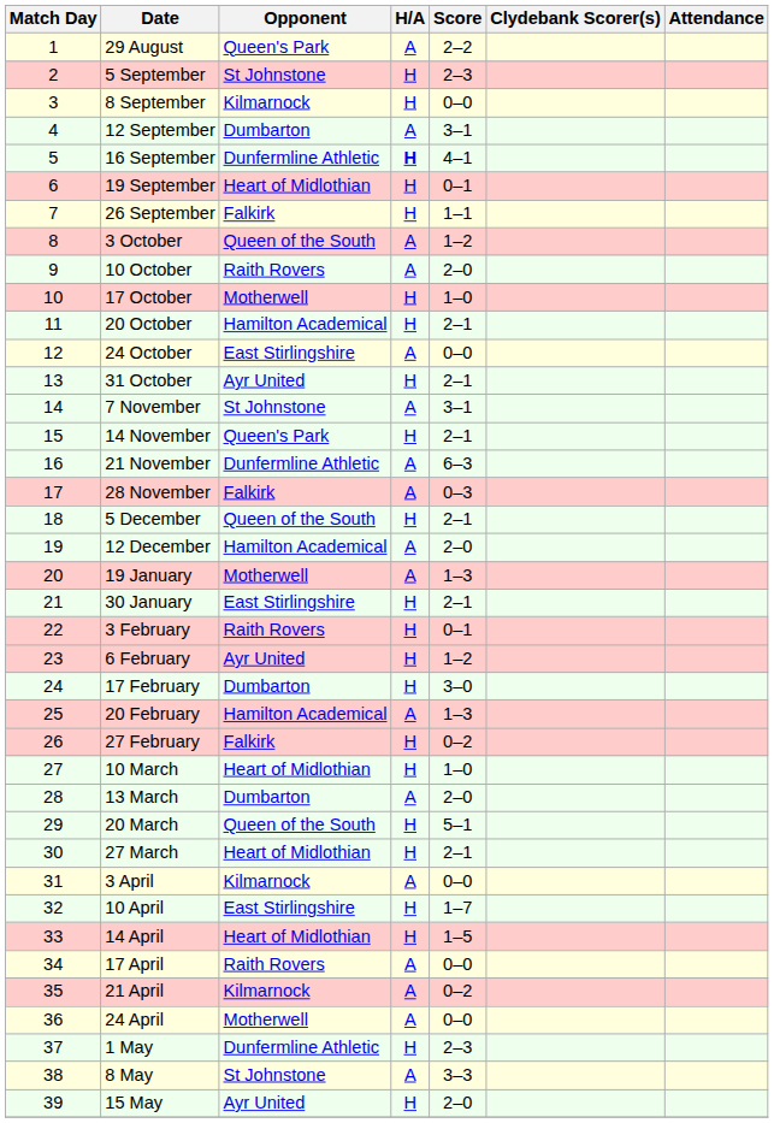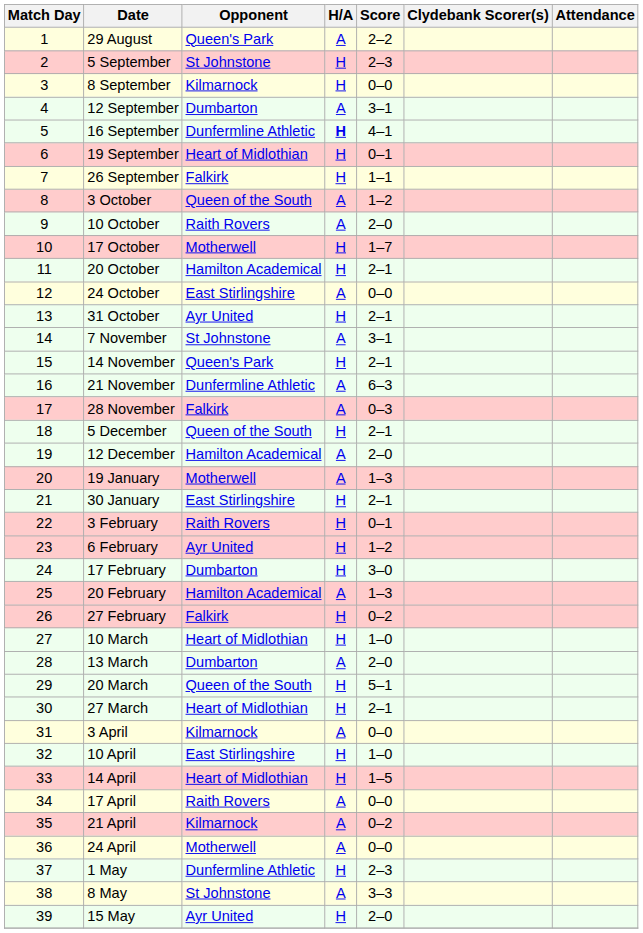17 October | Score: 1–0 -> 1–7
10 April | Score: 1–7 -> 1–0
